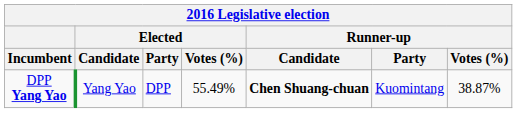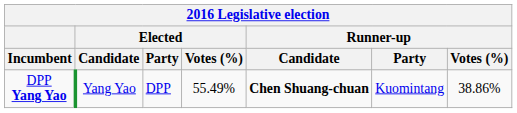DPP Yang Yao | Runner-up / Votes (%): 38.87% -> 38.86%
